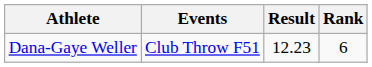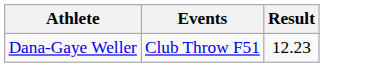- column: Rank | 6
